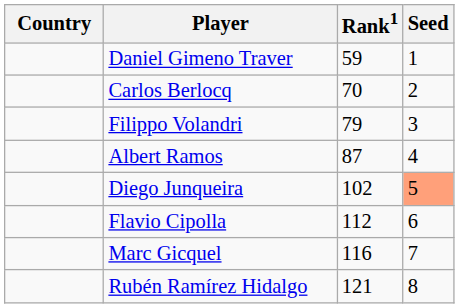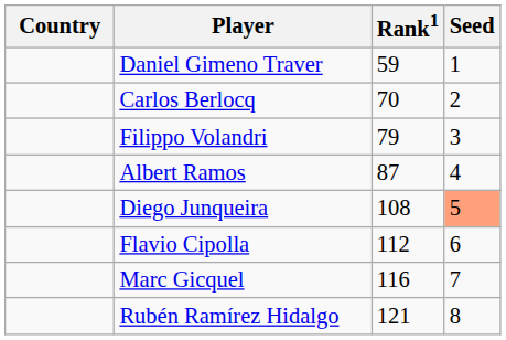Diego Junqueira | Rank1: 102 -> 108
